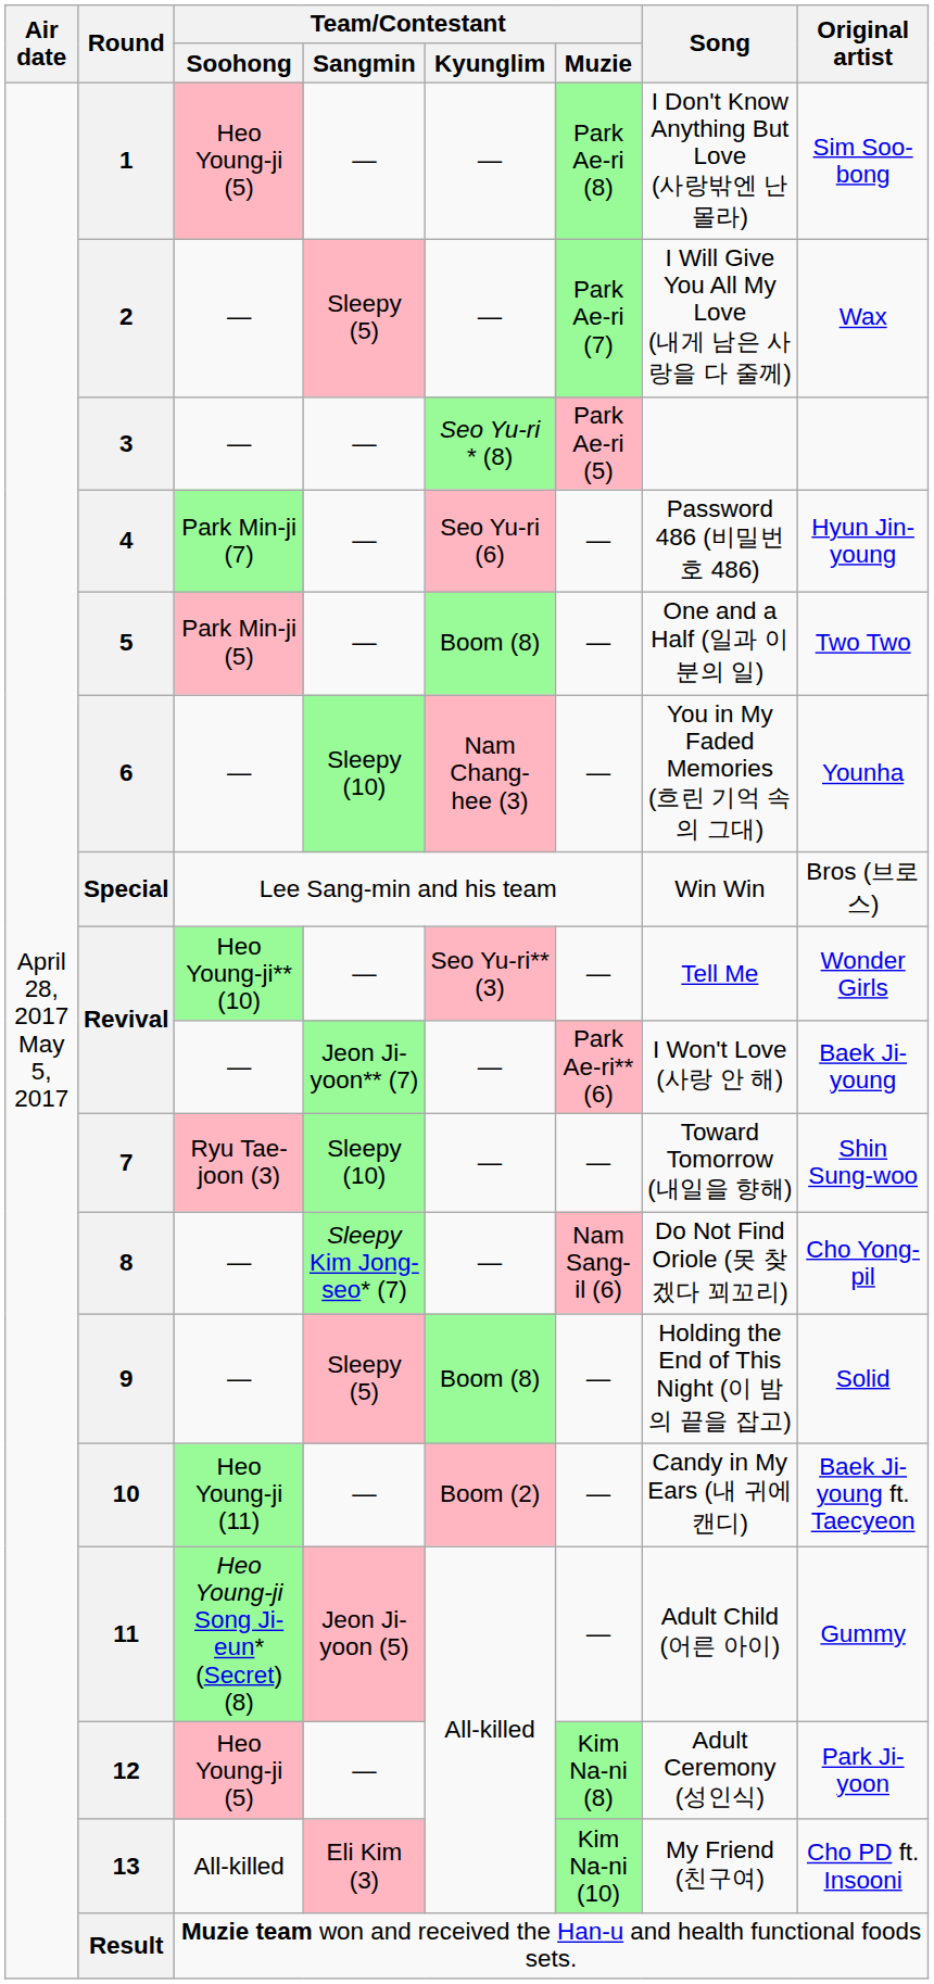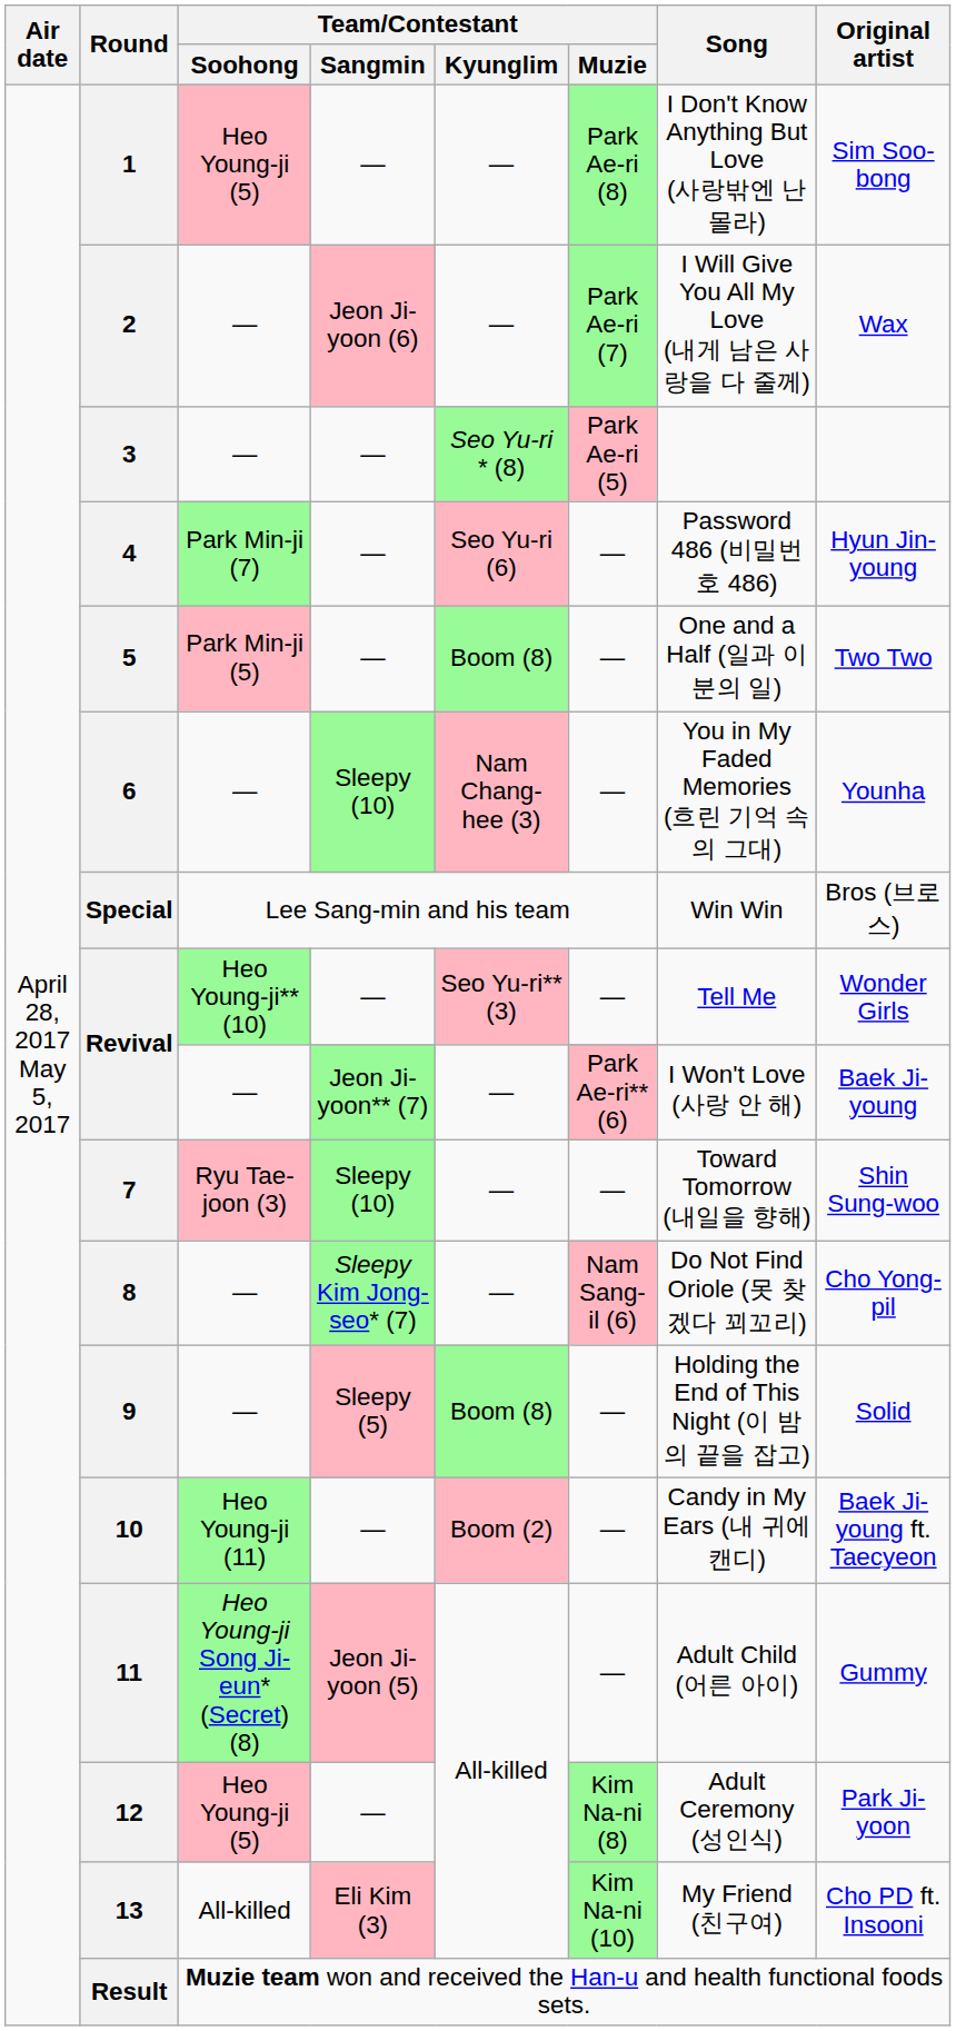2 | Team/Contestant / Sangmin: Sleepy (5) -> Jeon Ji-yoon (6)
